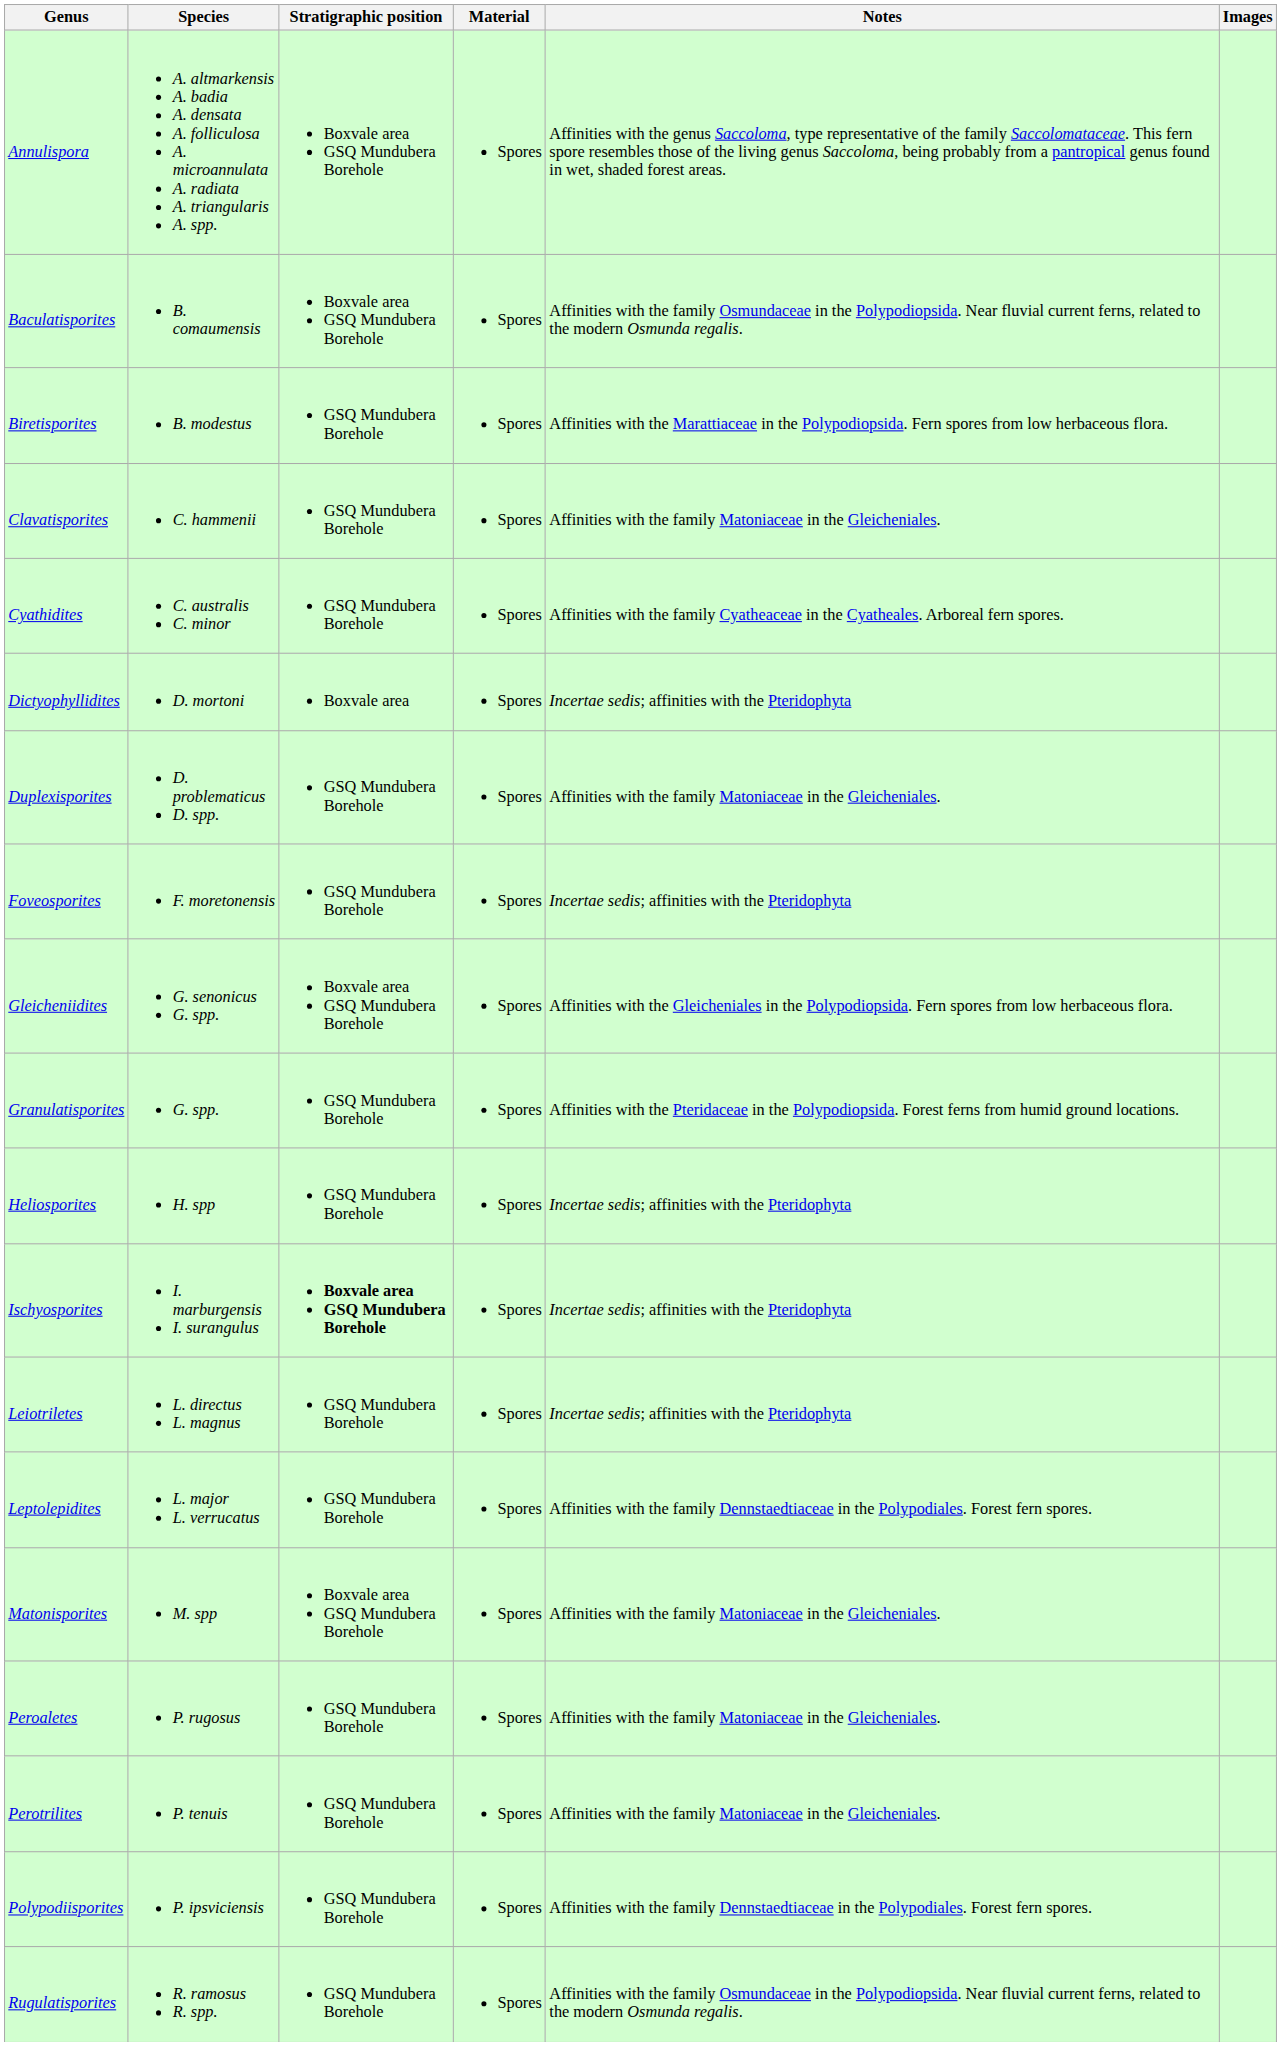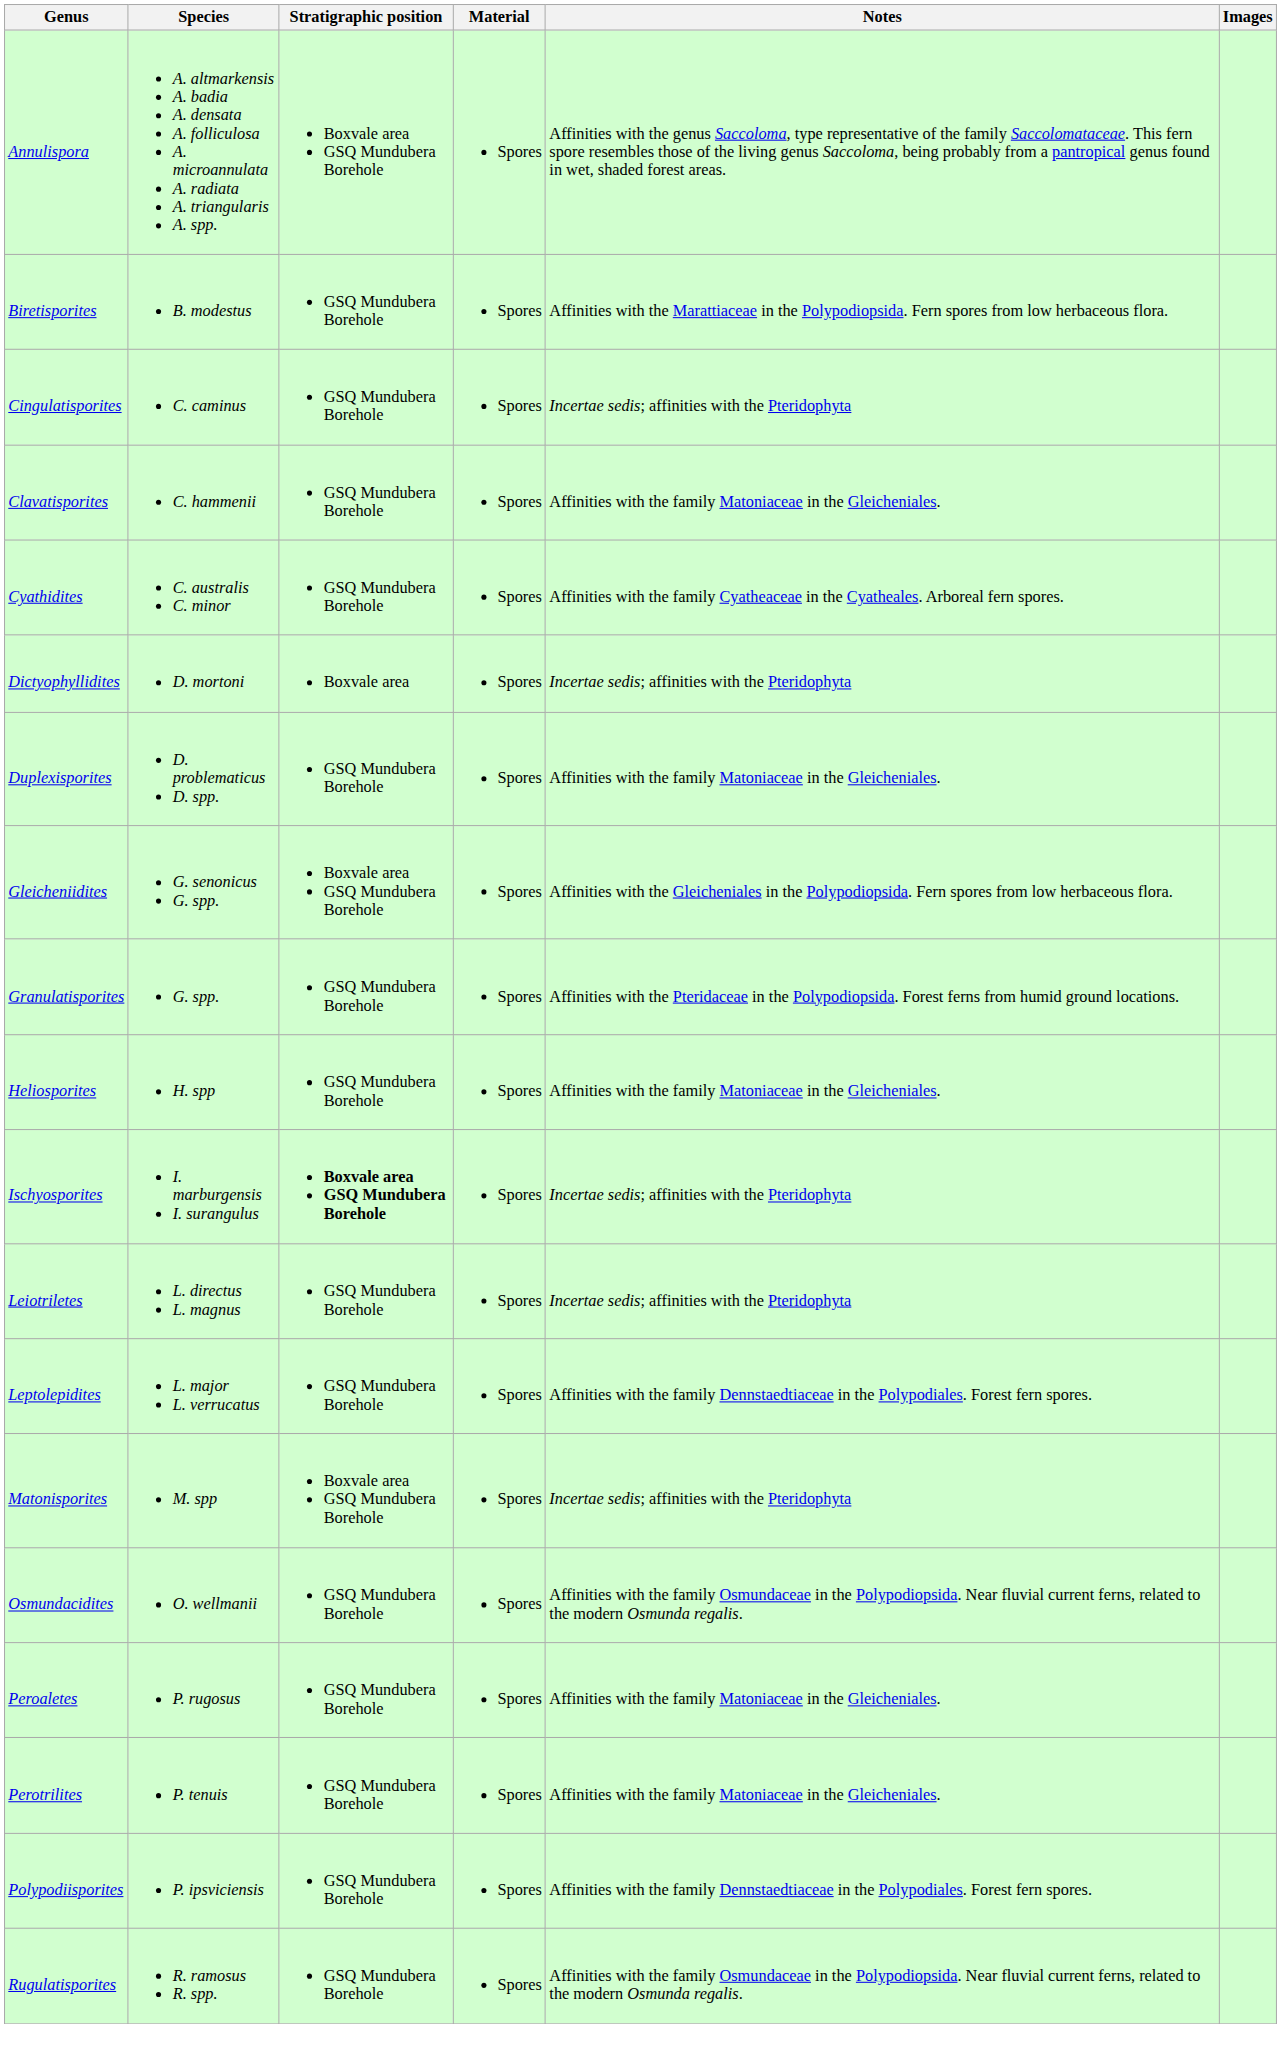- row: Baculatisporites | B. comaumensis | Boxvale area GSQ Mundubera Borehole | Spores | Affinities with the family Osmundaceae in the Polypodiopsida. Near fluvial current ferns, related to the modern Osmunda regalis.
+ row: Cingulatisporites | C. caminus | GSQ Mundubera Borehole | Spores | Incertae sedis; affinities with the Pteridophyta
- row: Foveosporites | F. moretonensis | GSQ Mundubera Borehole | Spores | Incertae sedis; affinities with the Pteridophyta
Heliosporites | Notes: Incertae sedis; affinities with the Pteridophyta -> Affinities with the family Matoniaceae in the Gleicheniales.
Matonisporites | Notes: Affinities with the family Matoniaceae in the Gleicheniales. -> Incertae sedis; affinities with the Pteridophyta
+ row: Osmundacidites | O. wellmanii | GSQ Mundubera Borehole | Spores | Affinities with the family Osmundaceae in the Polypodiopsida. Near fluvial current ferns, related to the modern Osmunda regalis.
